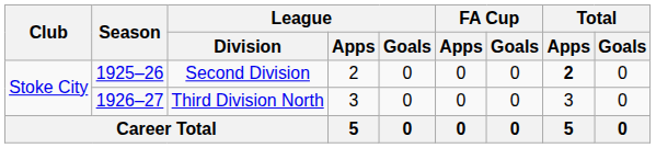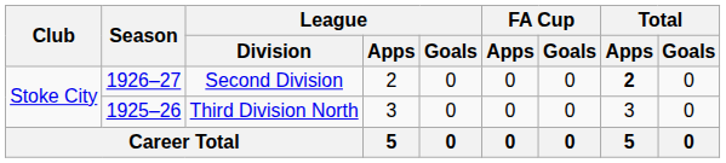Second Division | Season: 1925–26 -> 1926–27
Third Division North | Season: 1926–27 -> 1925–26
